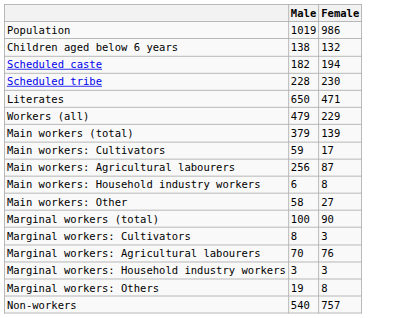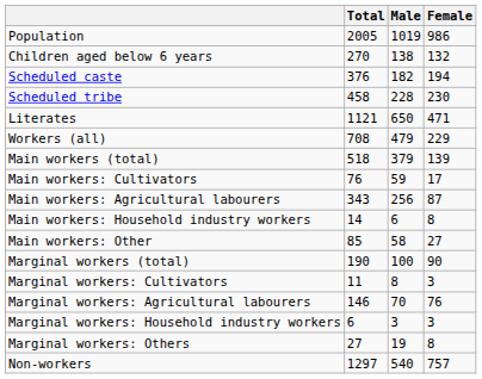+ column: Total | 2005 | 270 | 376 | 458 | 1121 | 708 | 518 | 76 | 343 | 14 | 85 | 190 | 11 | 146 | 6 | 27 | 1297
